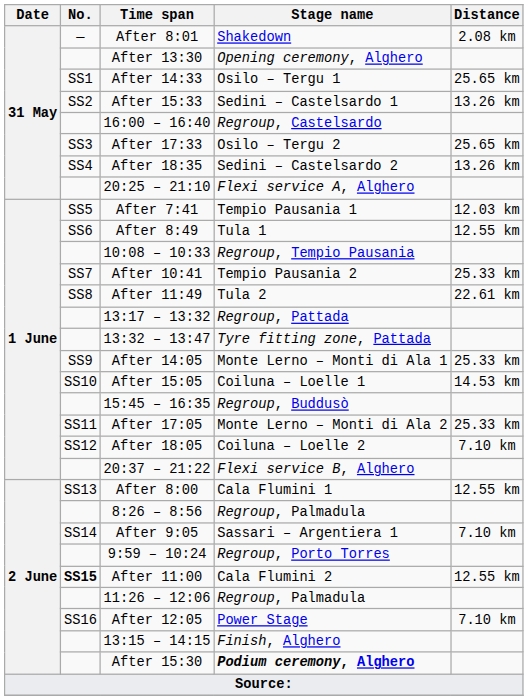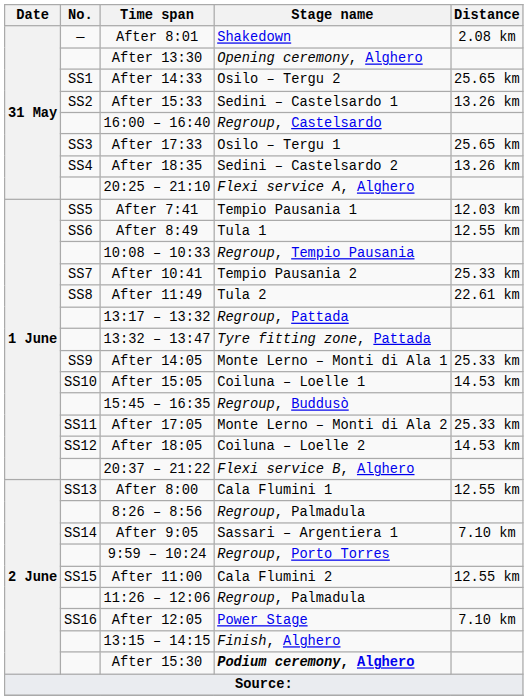After 14:33 | Stage name: Osilo – Tergu 1 -> Osilo – Tergu 2
After 17:33 | Stage name: Osilo – Tergu 2 -> Osilo – Tergu 1
After 18:05 | Distance: 7.10 km -> 14.53 km
After 11:00 | No.: bold -> normal
